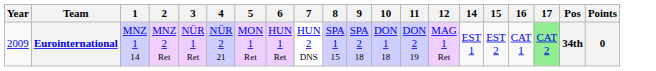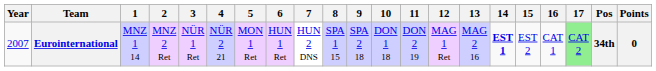+ column: 13 | MAG 2 16
Eurointernational | Year: 2009 -> 2007
Eurointernational | 14: normal -> bold
